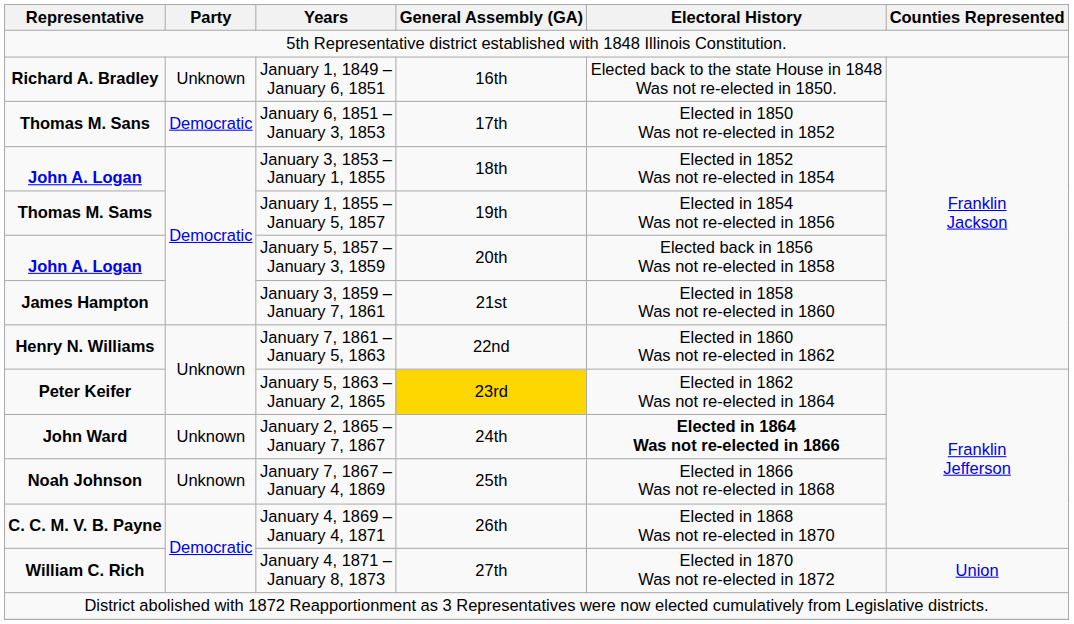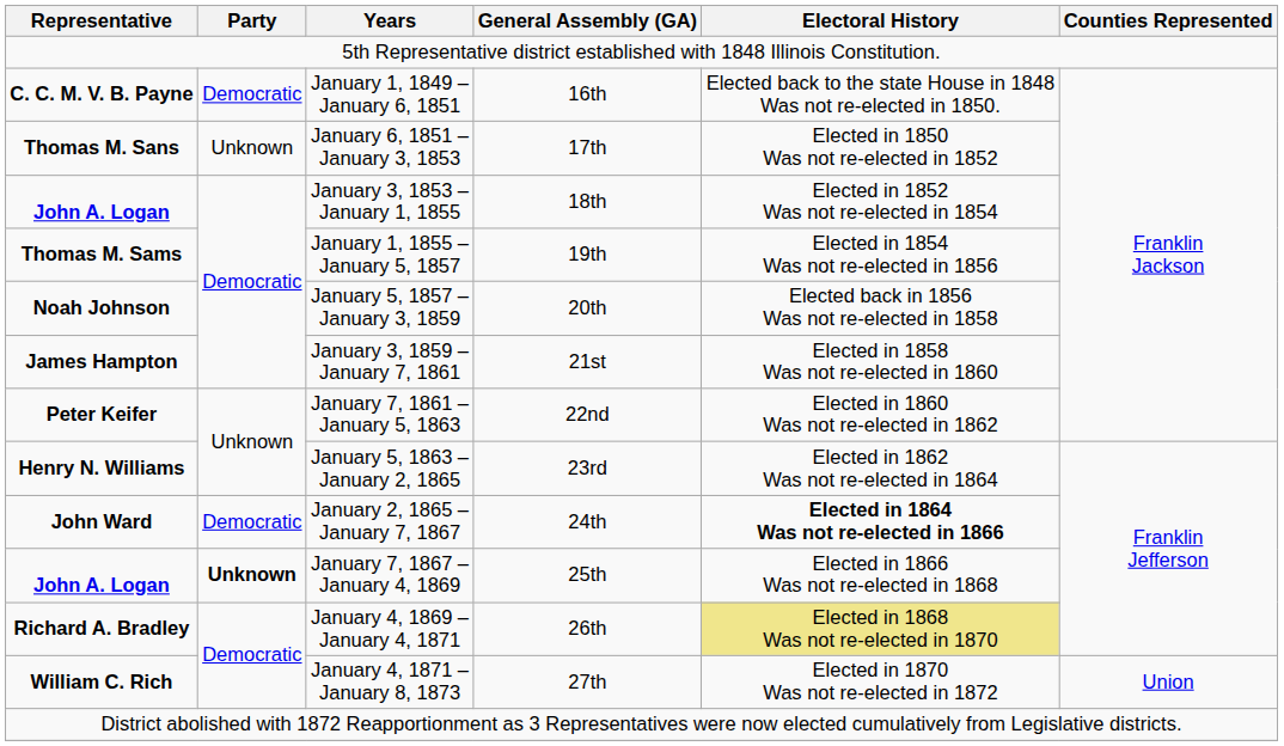January 1, 1849 – January 6, 1851 | Representative: Richard A. Bradley -> C. C. M. V. B. Payne
January 1, 1849 – January 6, 1851 | Party: Unknown -> Democratic
January 6, 1851 – January 3, 1853 | Party: Democratic -> Unknown
January 5, 1857 – January 3, 1859 | Representative: John A. Logan -> Noah Johnson
January 7, 1861 – January 5, 1863 | Representative: Henry N. Williams -> Peter Keifer
January 5, 1863 – January 2, 1865 | Representative: Peter Keifer -> Henry N. Williams
January 5, 1863 – January 2, 1865 | General Assembly (GA): gold background -> no background
January 2, 1865 – January 7, 1867 | Party: Unknown -> Democratic
January 7, 1867 – January 4, 1869 | Representative: Noah Johnson -> John A. Logan
January 7, 1867 – January 4, 1869 | Party: normal -> bold
January 4, 1869 – January 4, 1871 | Representative: C. C. M. V. B. Payne -> Richard A. Bradley
January 4, 1869 – January 4, 1871 | Electoral History: no background -> khaki background
